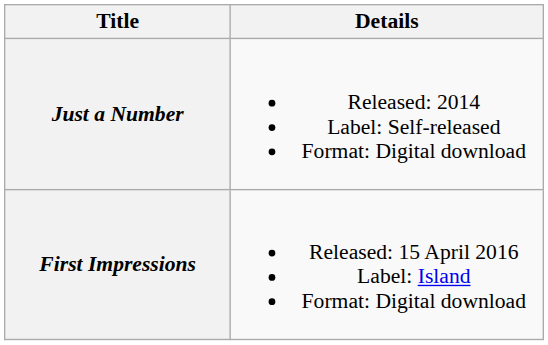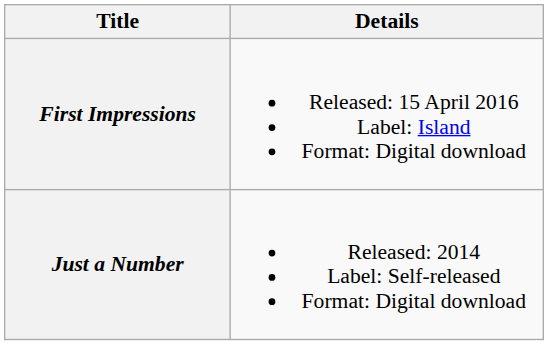rows swapped: Just a Number <-> First Impressions
